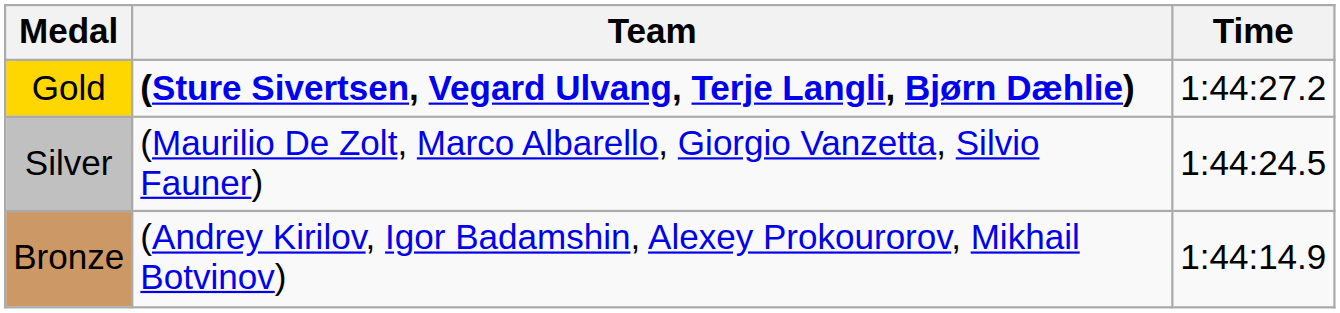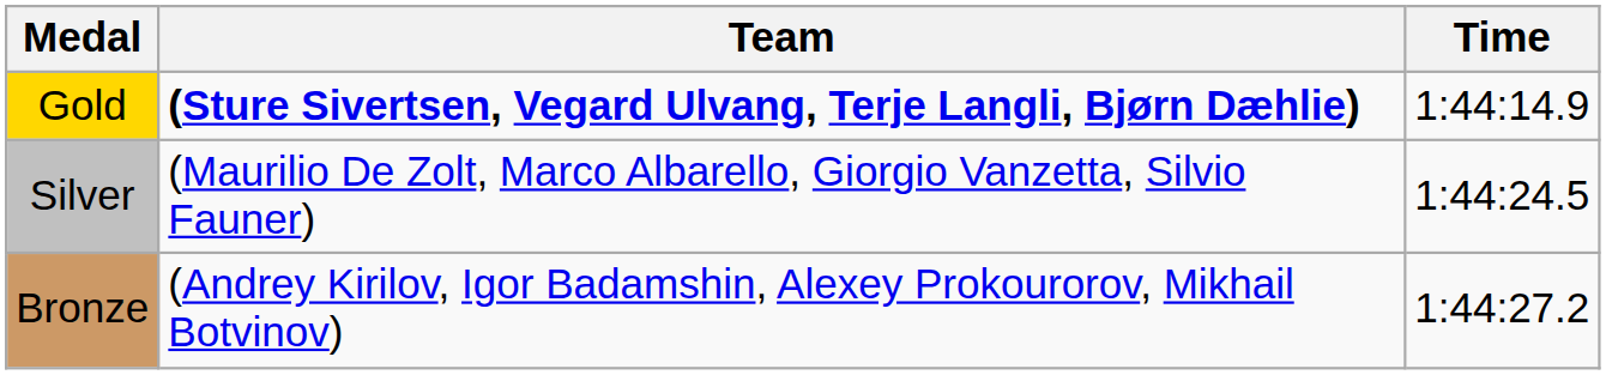Gold | Time: 1:44:27.2 -> 1:44:14.9
Bronze | Time: 1:44:14.9 -> 1:44:27.2
